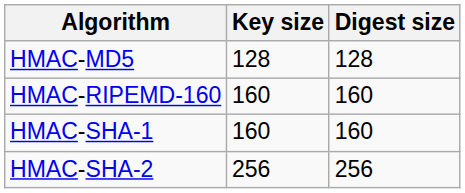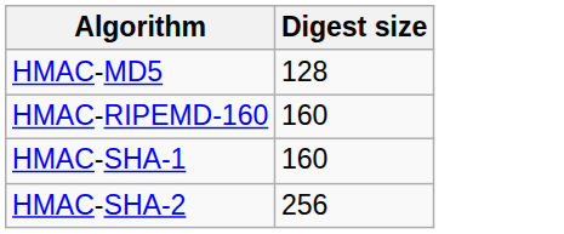- column: Key size | 128 | 160 | 160 | 256
